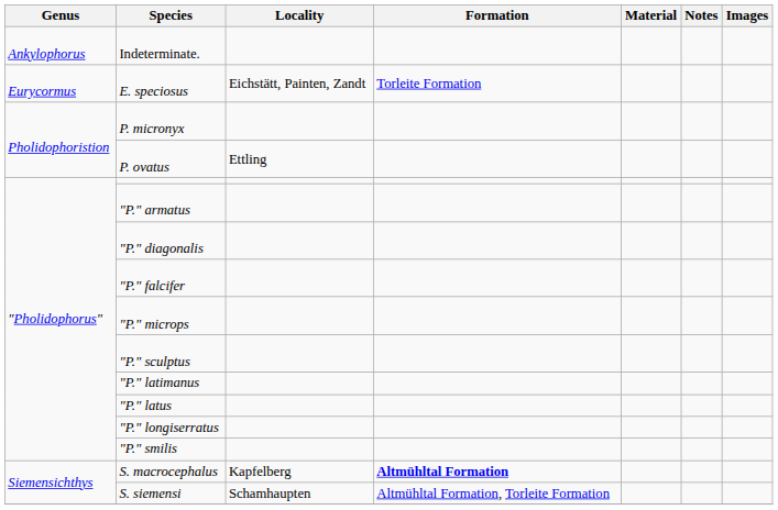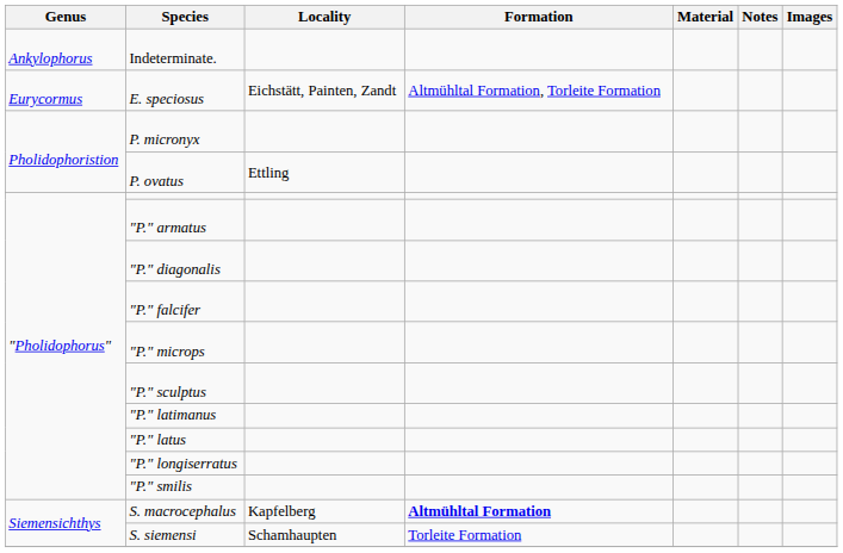E. speciosus | Formation: Torleite Formation -> Altmühltal Formation, Torleite Formation
S. siemensi | Formation: Altmühltal Formation, Torleite Formation -> Torleite Formation
